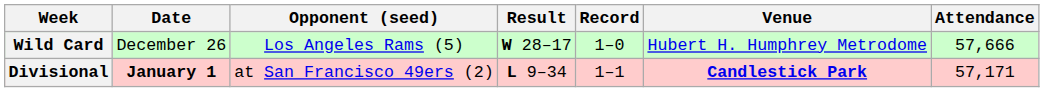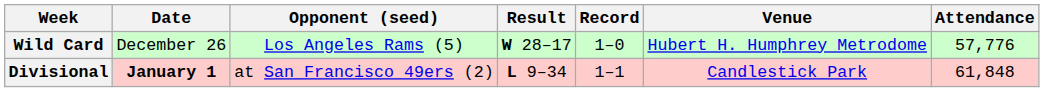Wild Card | Attendance: 57,666 -> 57,776
Divisional | Venue: bold -> normal
Divisional | Attendance: 57,171 -> 61,848
